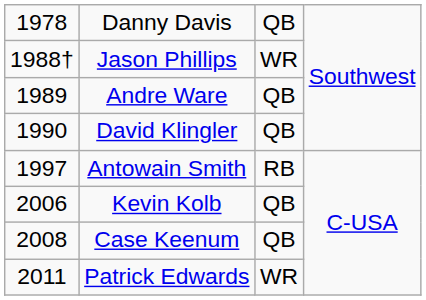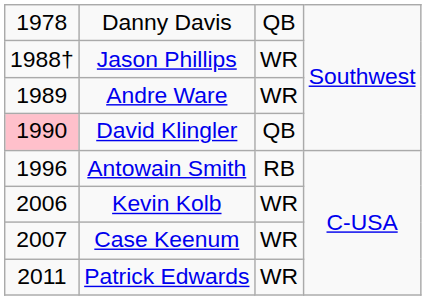Andre Ware | column 3: QB -> WR
David Klingler | column 1: no background -> pink background
Antowain Smith | column 1: 1997 -> 1996
Kevin Kolb | column 3: QB -> WR
Case Keenum | column 1: 2008 -> 2007
Case Keenum | column 3: QB -> WR
